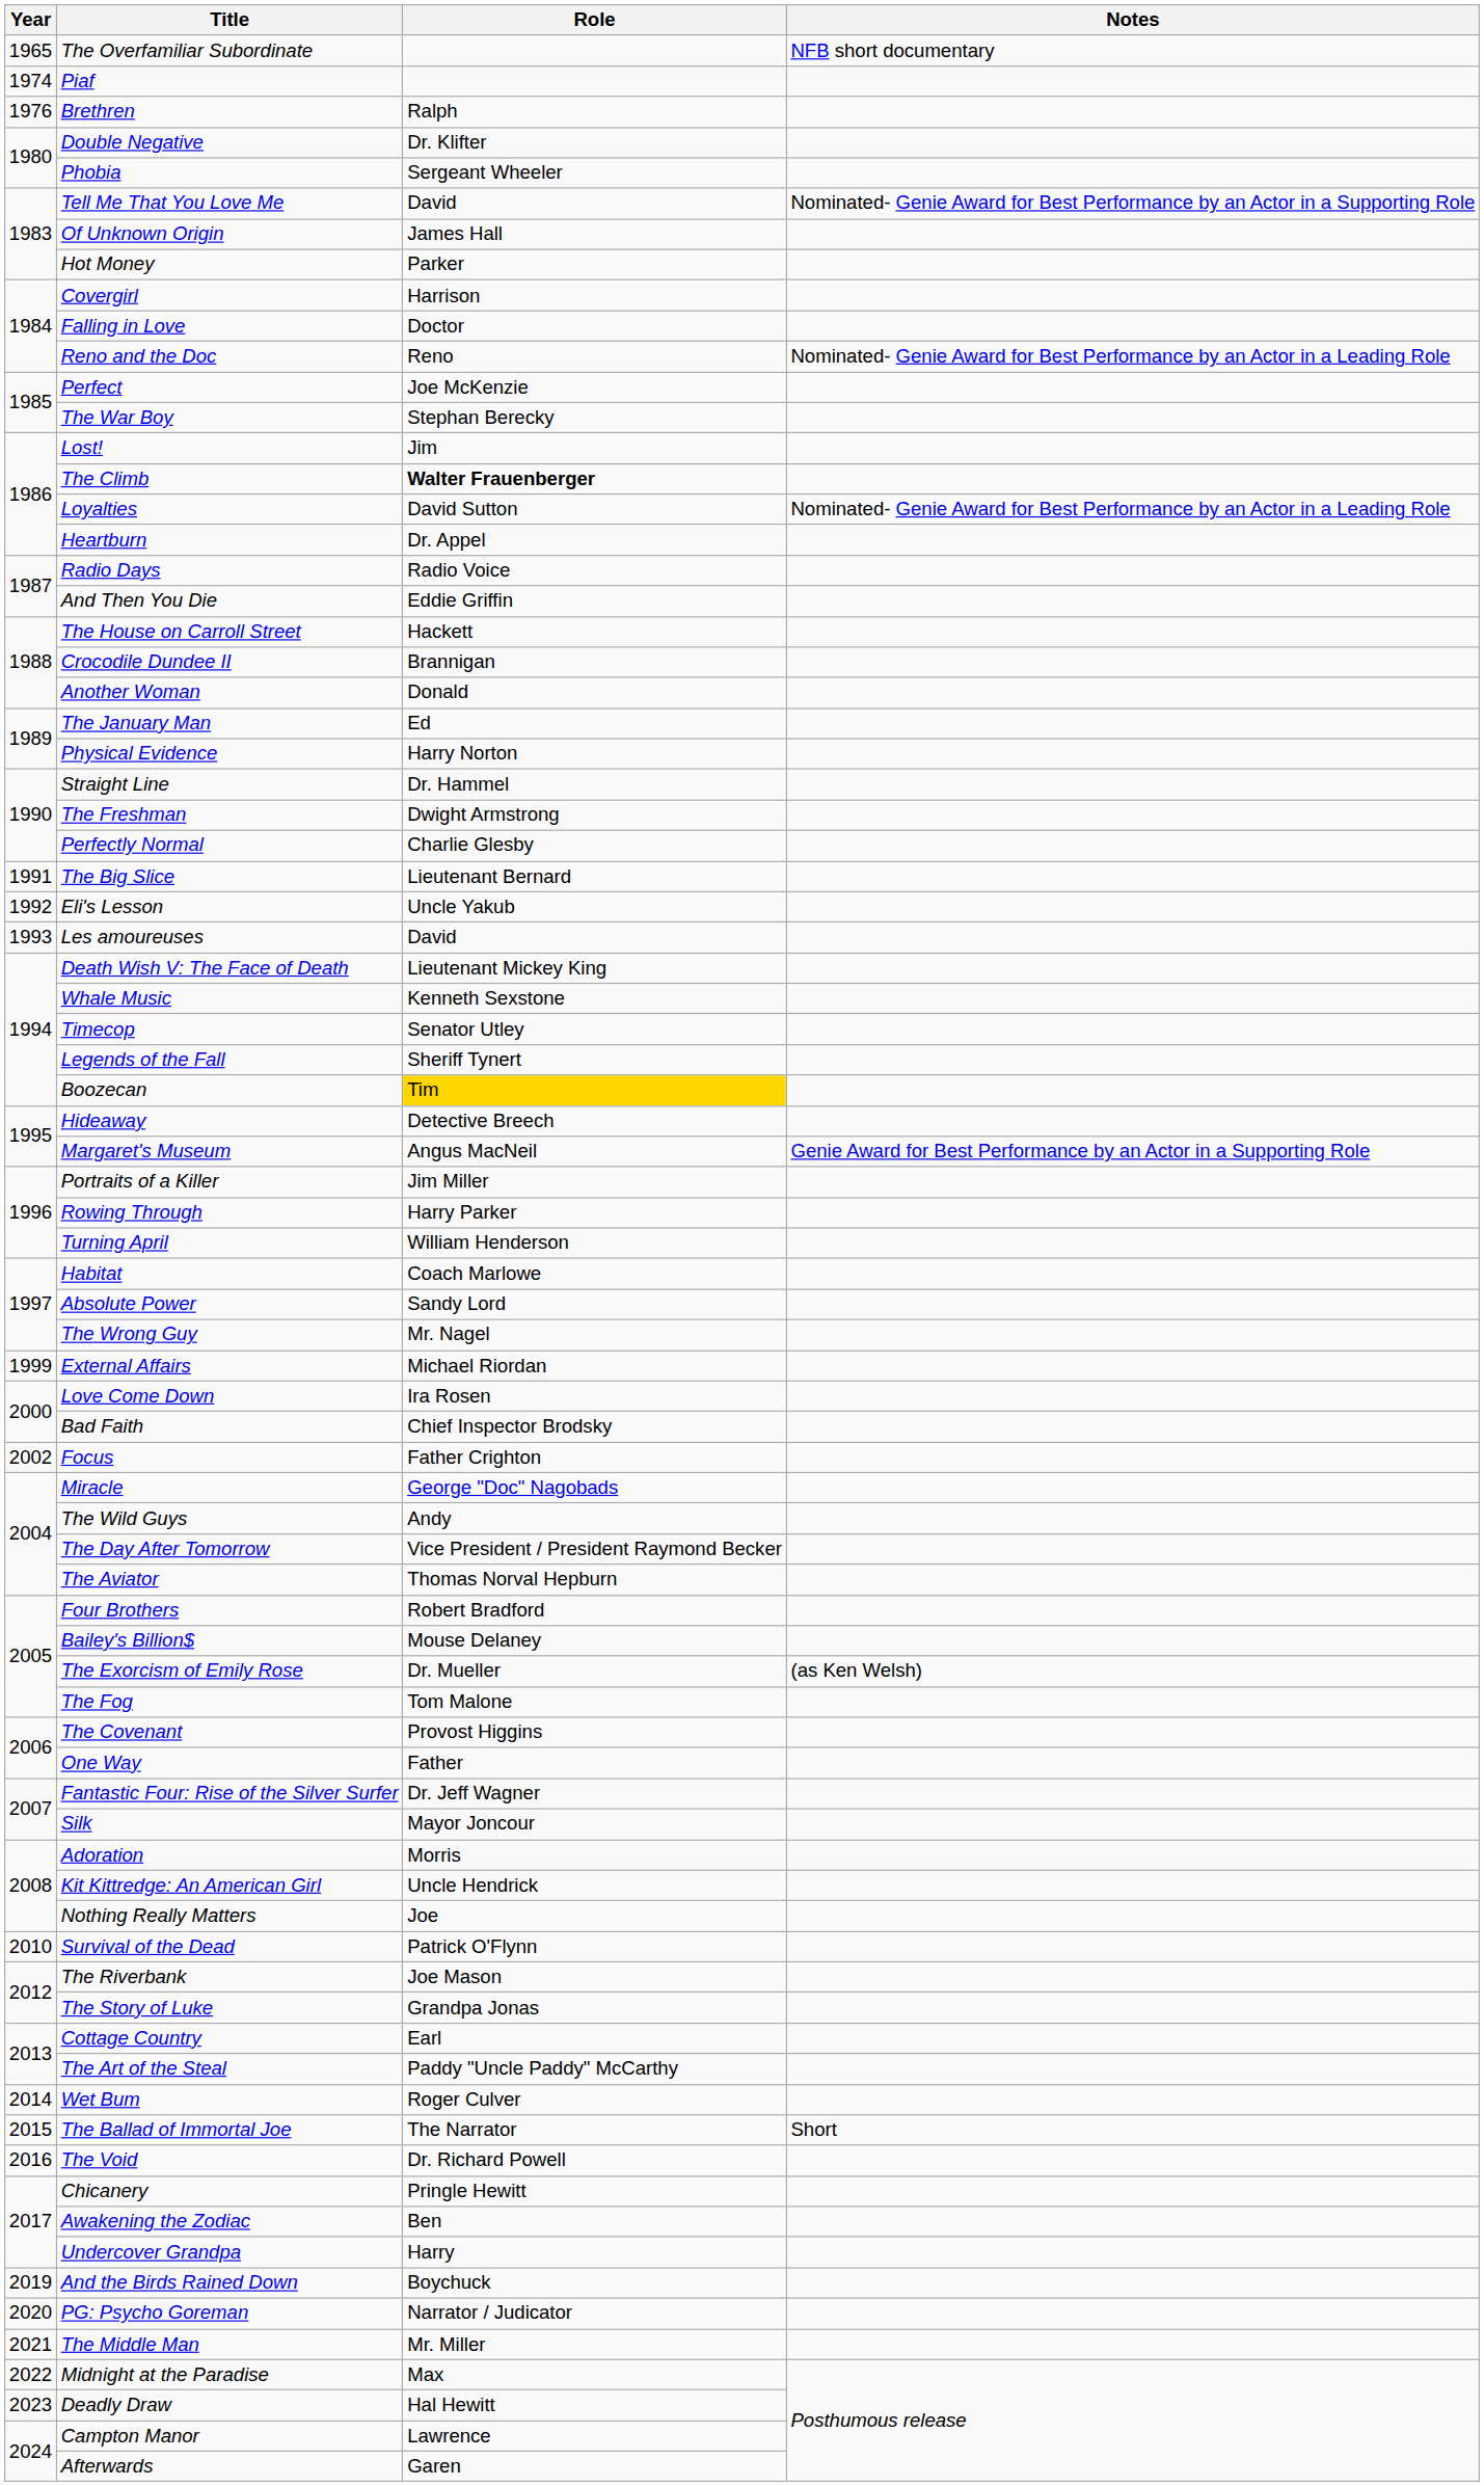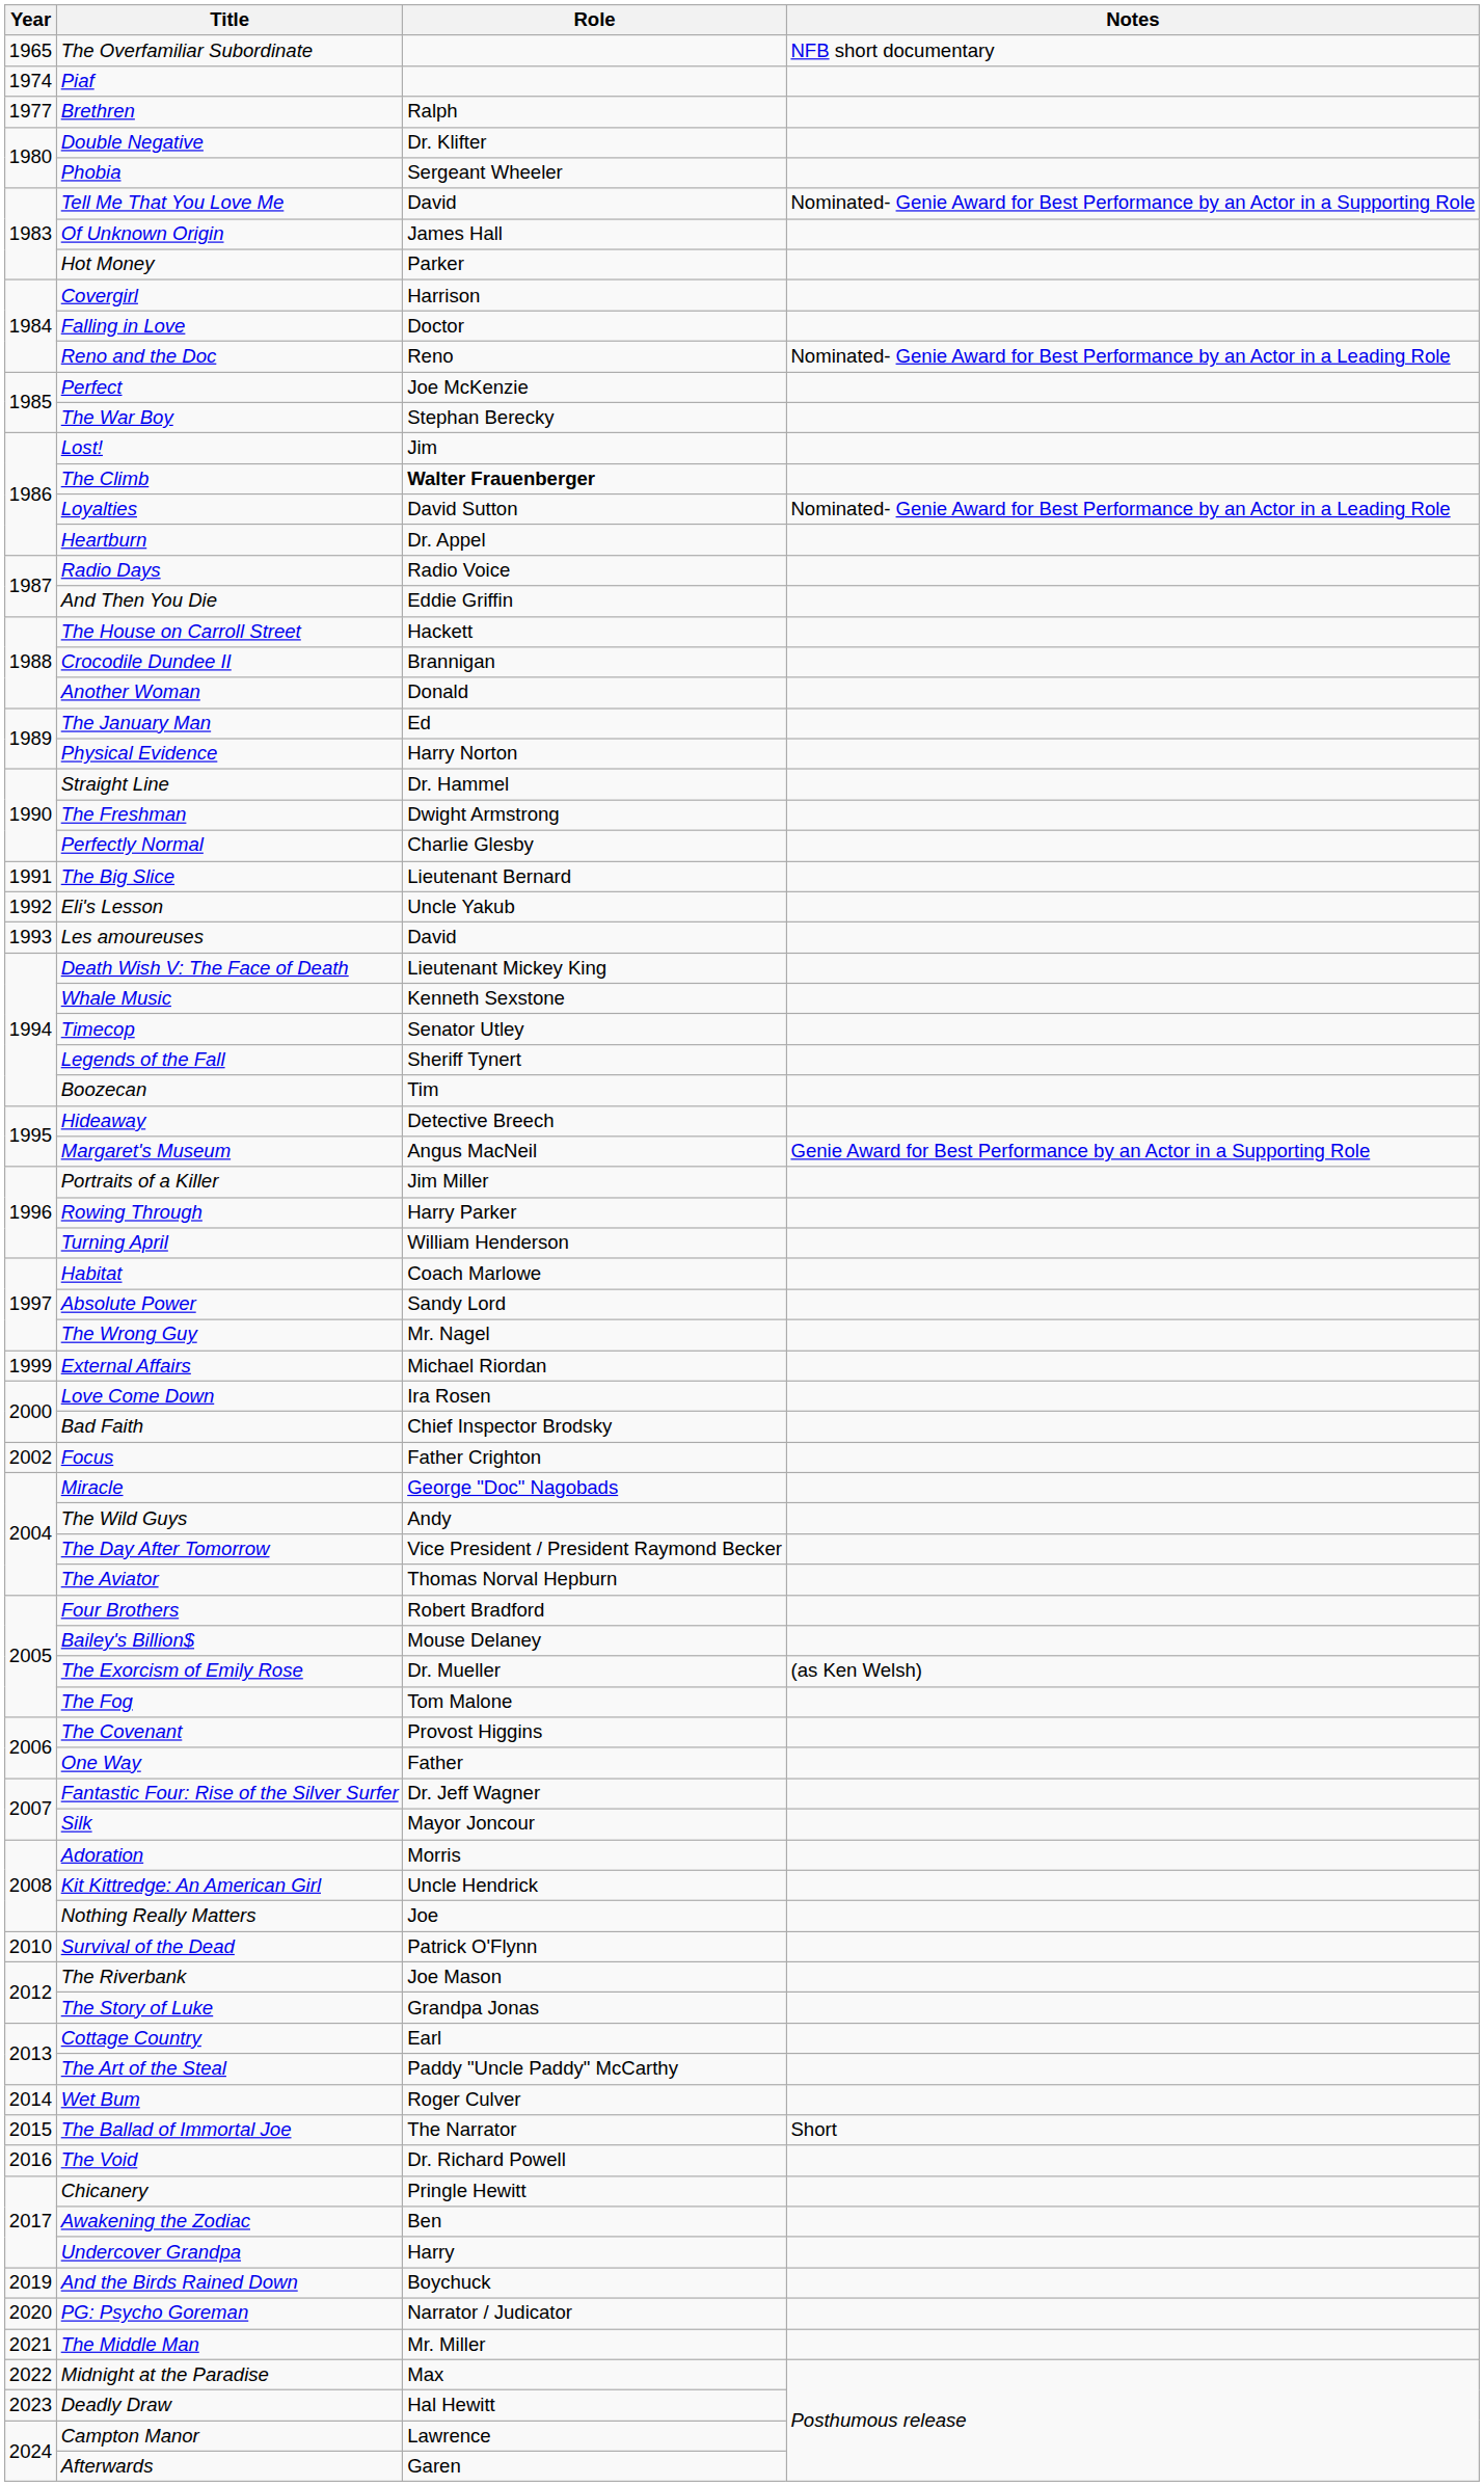Brethren | Year: 1976 -> 1977
Boozecan | Role: gold background -> no background
